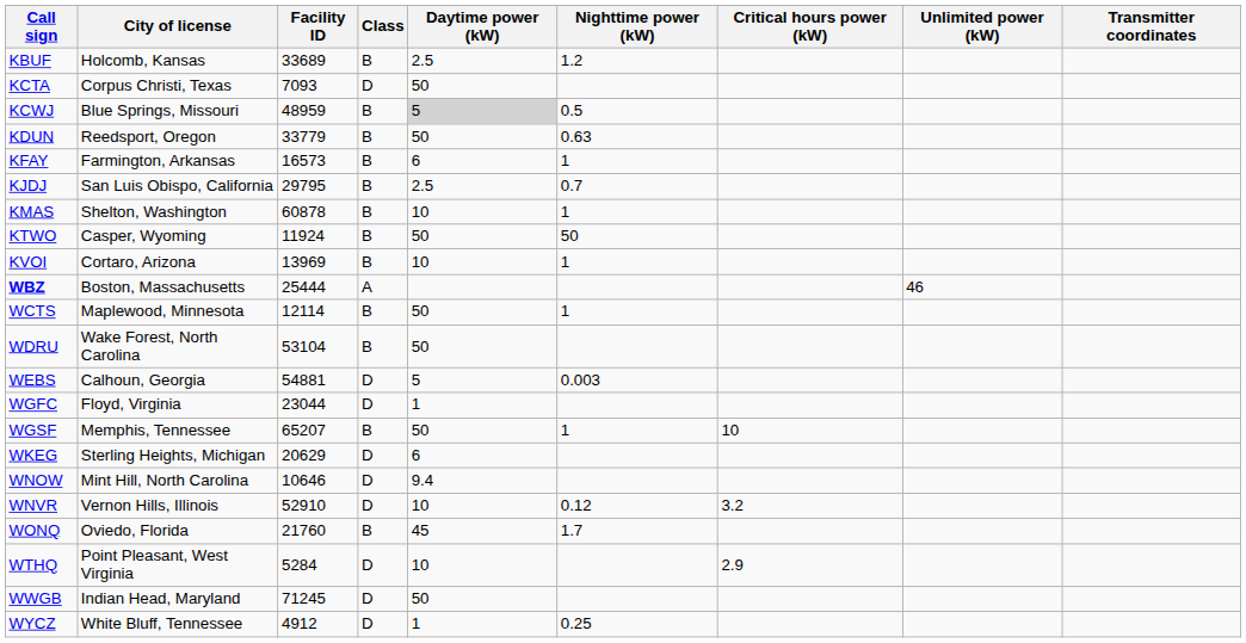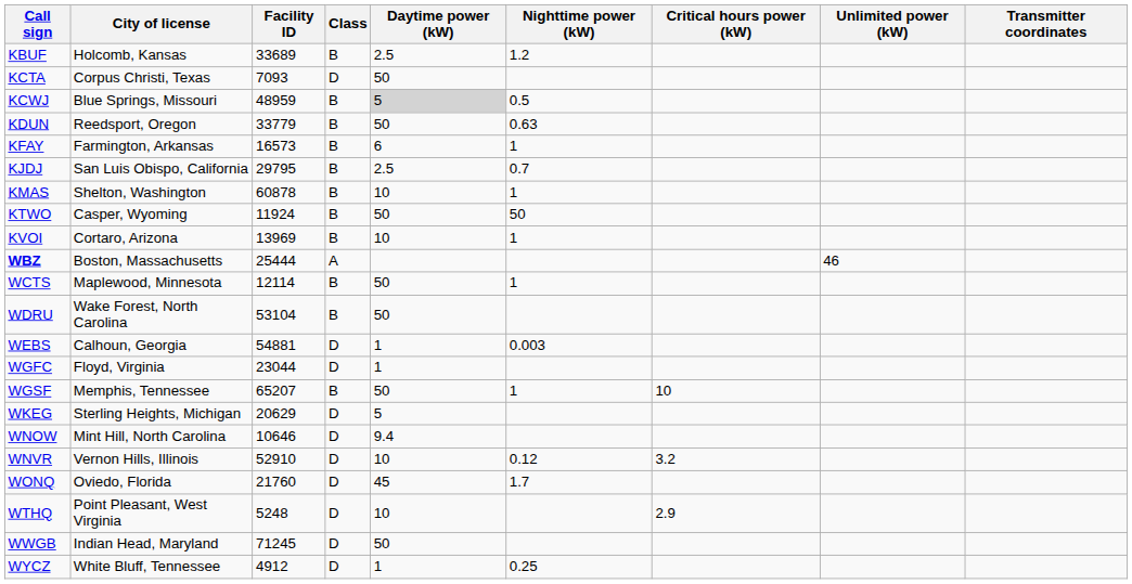WEBS | Daytime power (kW): 5 -> 1
WKEG | Daytime power (kW): 6 -> 5
WONQ | Class: B -> D
WTHQ | Facility ID: 5284 -> 5248
